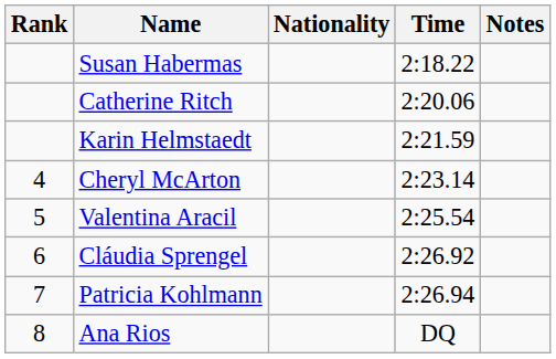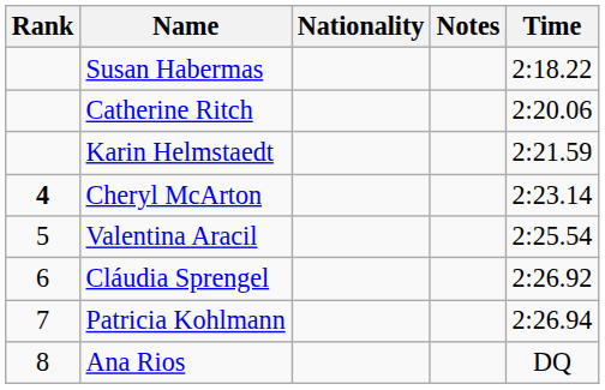columns swapped: Time <-> Notes
Cheryl McArton | Rank: normal -> bold
